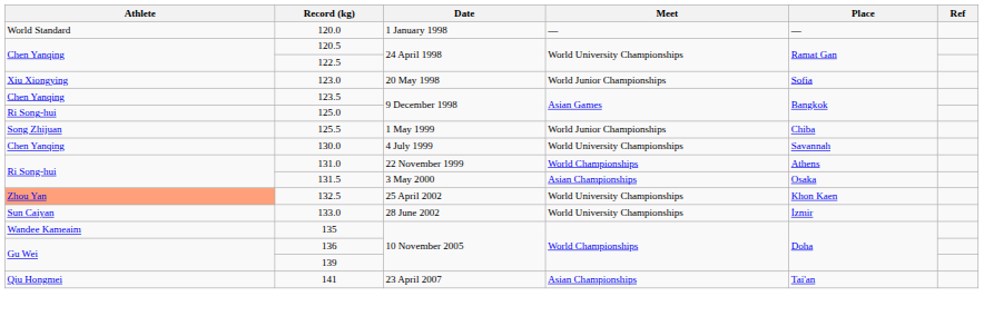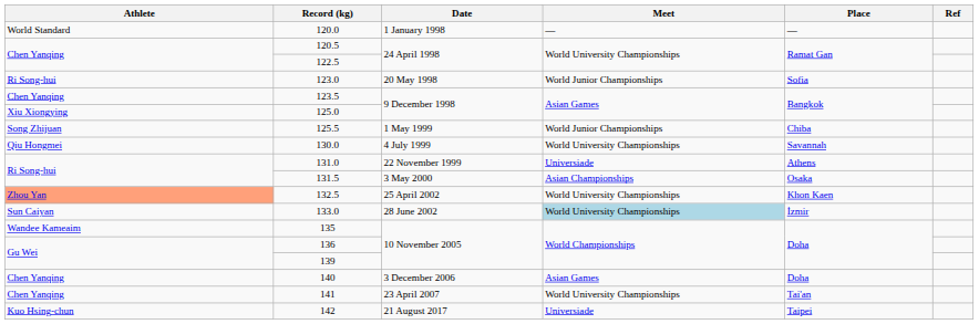123.0 | Athlete: Xiu Xiongying -> Ri Song-hui
125.0 | Athlete: Ri Song-hui -> Xiu Xiongying
130.0 | Athlete: Chen Yanqing -> Qiu Hongmei
131.0 | Meet: World Championships -> Universiade
133.0 | Meet: no background -> lightblue background
+ row: Chen Yanqing | 140 | 3 December 2006 | Asian Games | Doha
141 | Athlete: Qiu Hongmei -> Chen Yanqing
141 | Meet: Asian Championships -> World University Championships
+ row: Kuo Hsing-chun | 142 | 21 August 2017 | Universiade | Taipei
